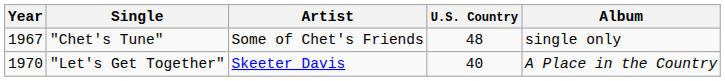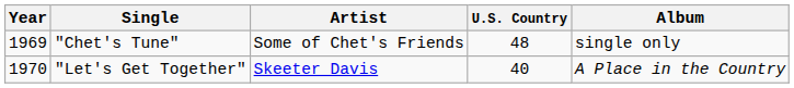"Chet's Tune" | Year: 1967 -> 1969
